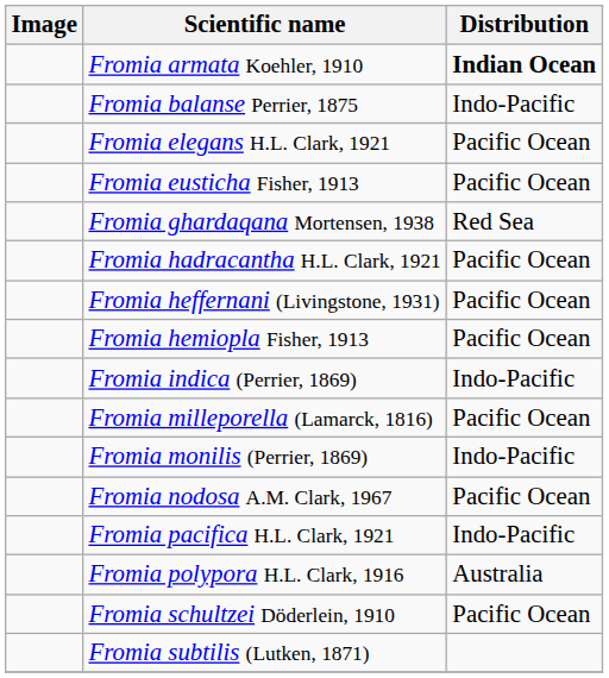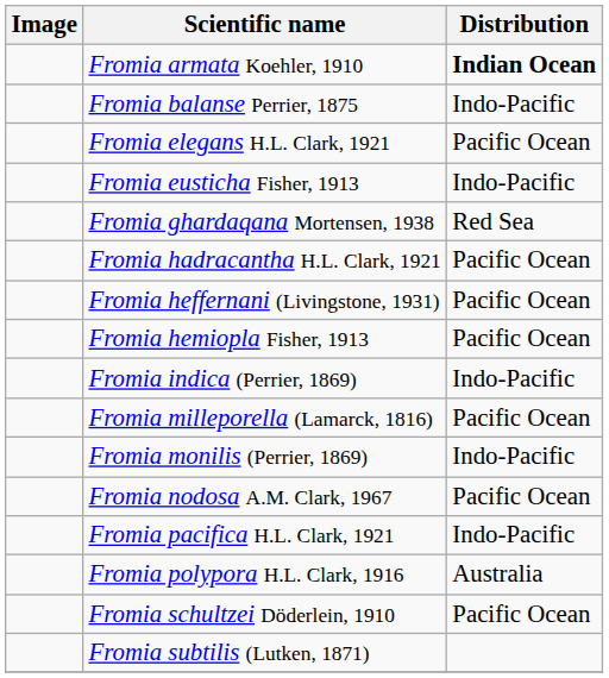Fromia eusticha Fisher, 1913 | Distribution: Pacific Ocean -> Indo-Pacific
